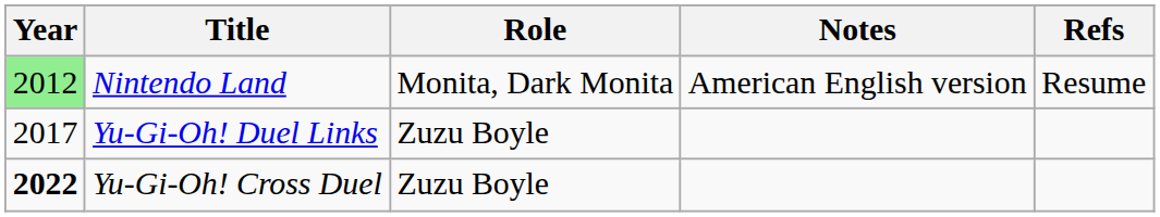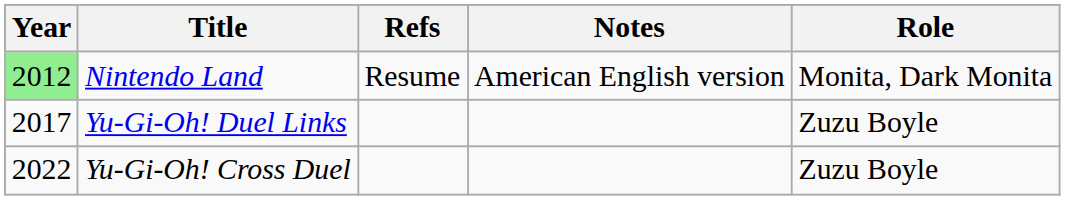columns swapped: Role <-> Refs
Yu-Gi-Oh! Cross Duel | Year: bold -> normal
